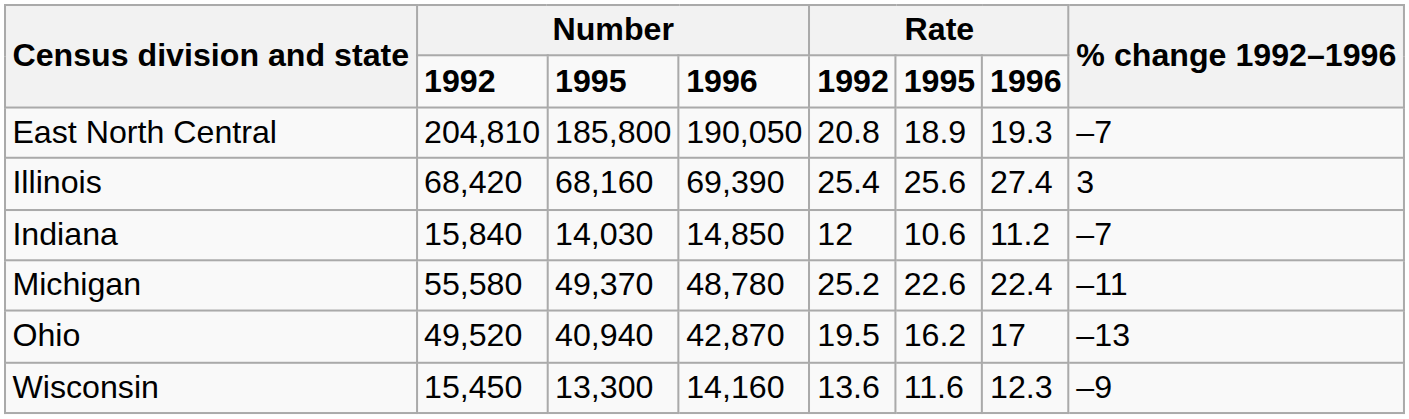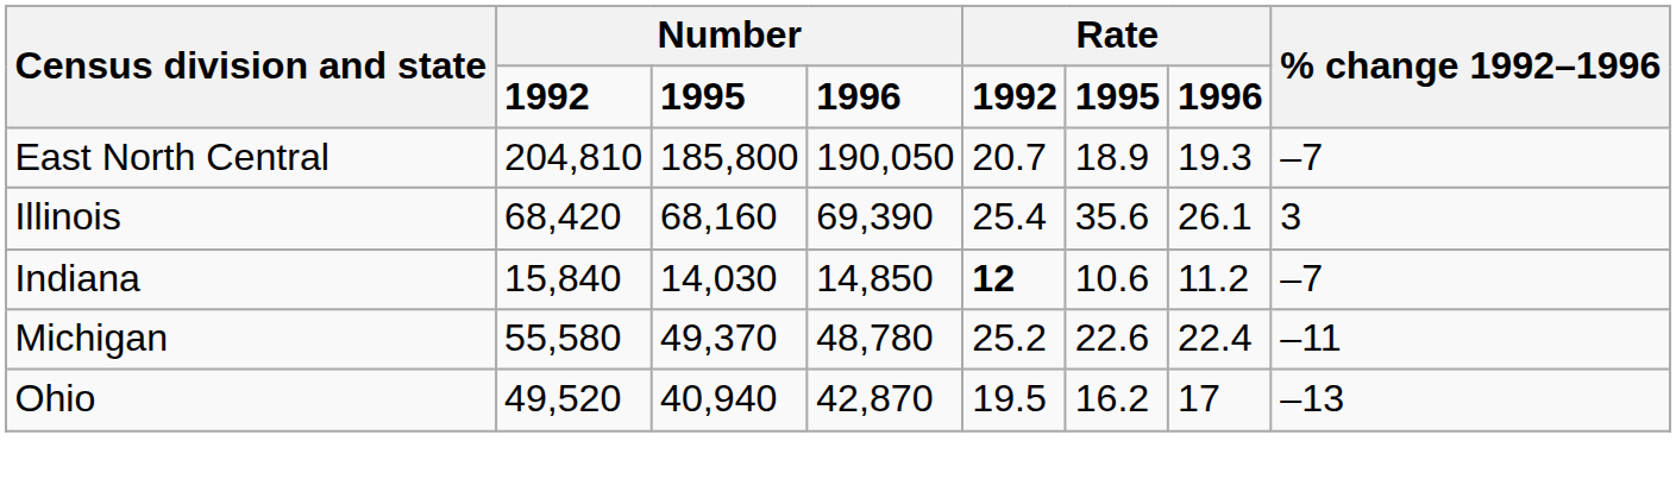East North Central | column 5: 20.8 -> 20.7
Illinois | column 6: 25.6 -> 35.6
Illinois | column 7: 27.4 -> 26.1
Indiana | column 5: normal -> bold
- row: Wisconsin | 15,450 | 13,300 | 14,160 | 13.6 | 11.6 | 12.3 | –9
